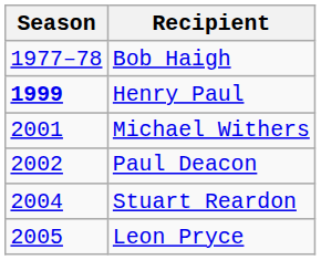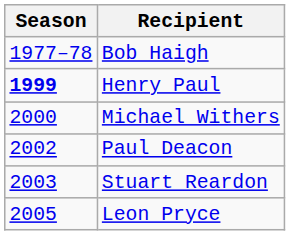Michael Withers | Season: 2001 -> 2000
Stuart Reardon | Season: 2004 -> 2003
